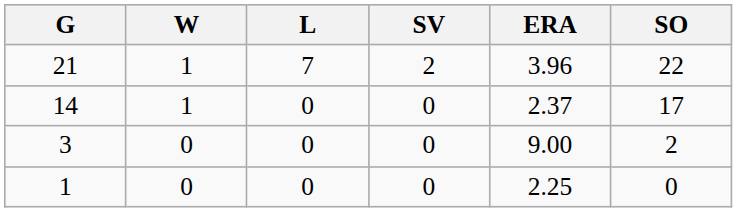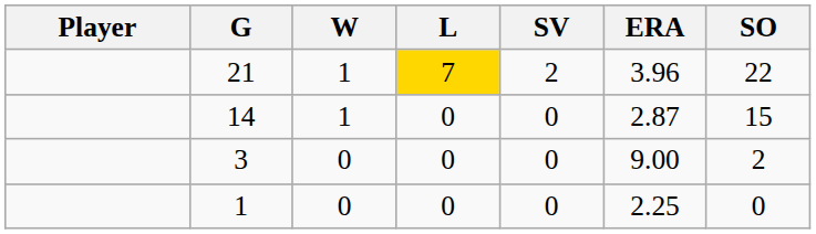+ column: Player
21 | L: no background -> gold background
14 | ERA: 2.37 -> 2.87
14 | SO: 17 -> 15
